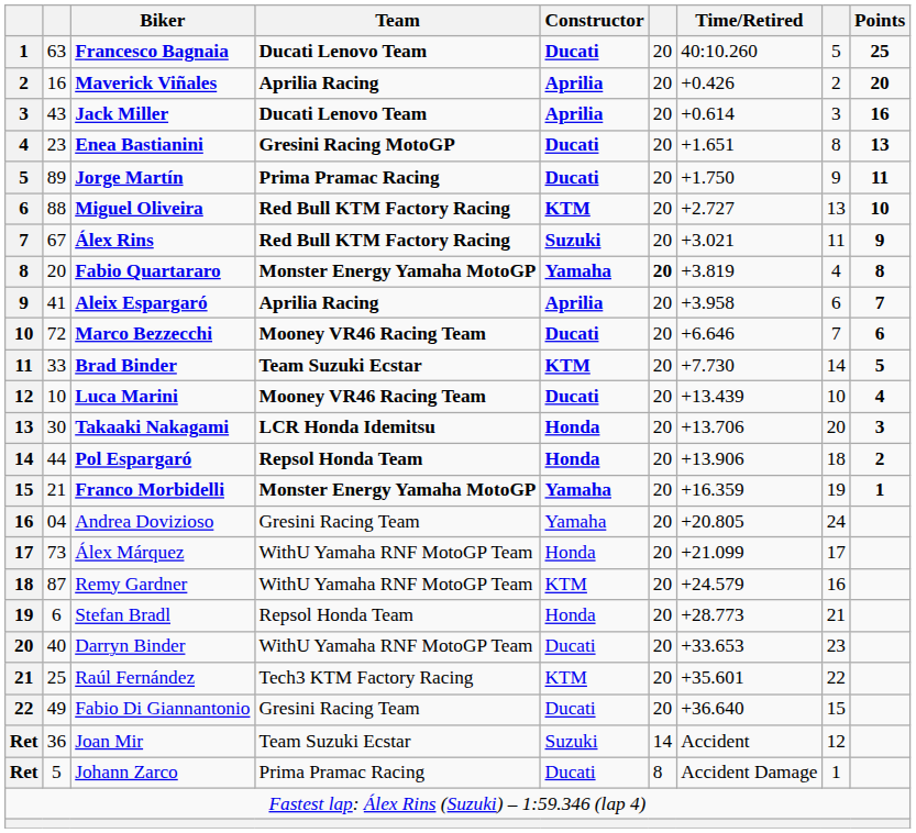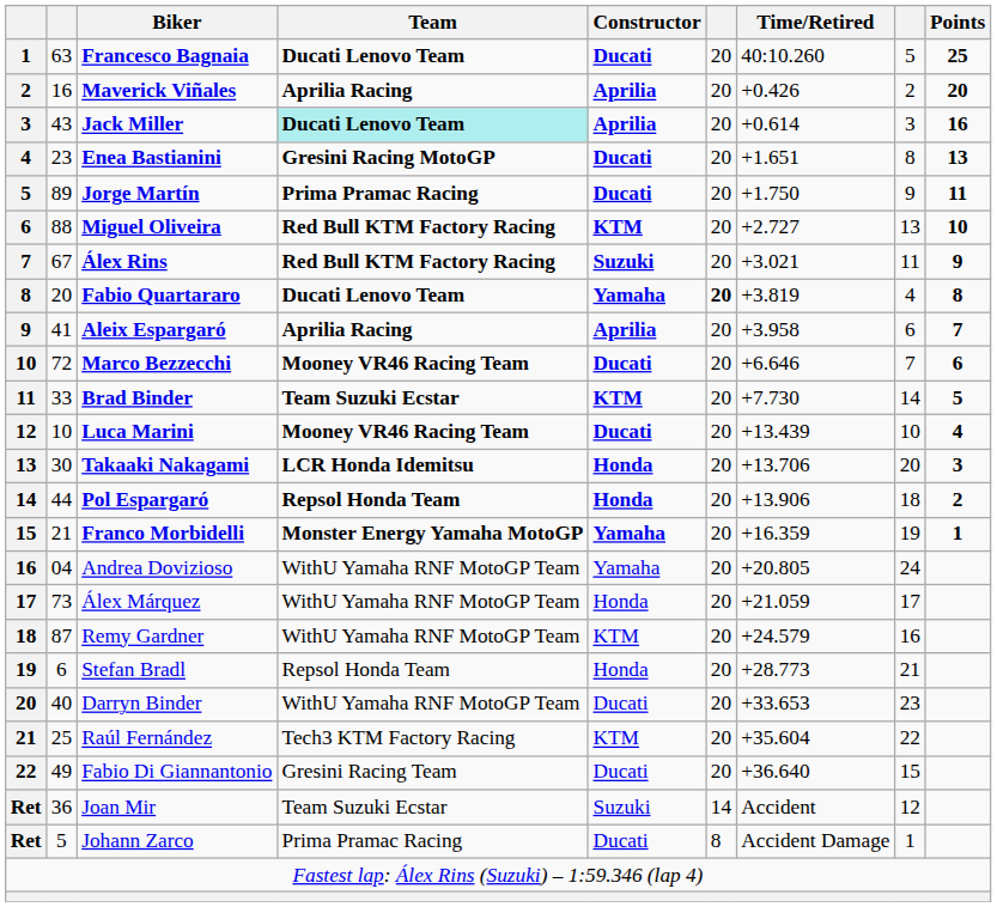Jack Miller | Team: no background -> paleturquoise background
Fabio Quartararo | Team: Monster Energy Yamaha MotoGP -> Ducati Lenovo Team
Andrea Dovizioso | Team: Gresini Racing Team -> WithU Yamaha RNF MotoGP Team
Álex Márquez | Time/Retired: +21.099 -> +21.059
Raúl Fernández | Time/Retired: +35.601 -> +35.604
